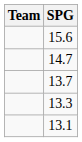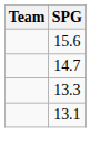- row: 13.7
